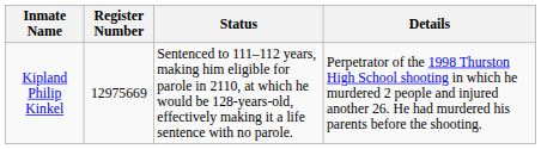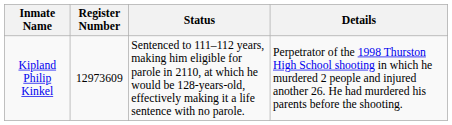Kipland Philip Kinkel | Register Number: 12975669 -> 12973609
